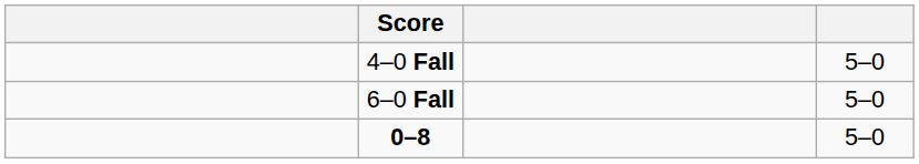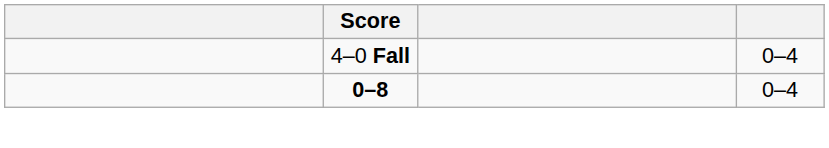4–0 Fall | column 4: 5–0 -> 0–4
- row: 6–0 Fall | 5–0
0–8 | column 4: 5–0 -> 0–4
